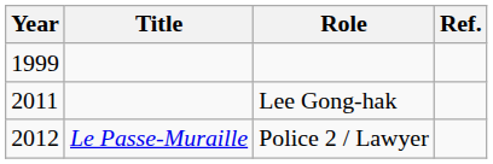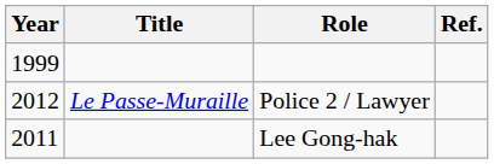rows swapped: Lee Gong-hak <-> Police 2 / Lawyer
